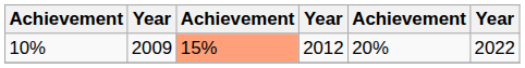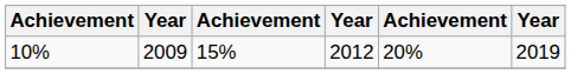10% | column 3: lightsalmon background -> no background
10% | column 6: 2022 -> 2019
